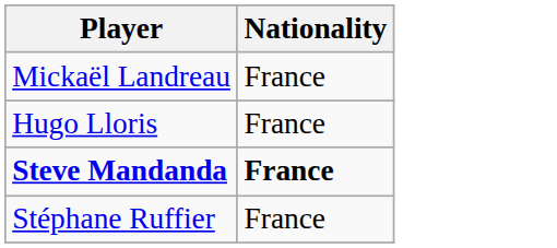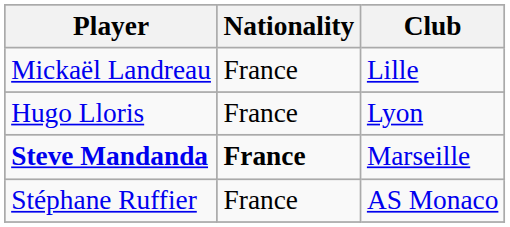+ column: Club | Lille | Lyon | Marseille | AS Monaco
